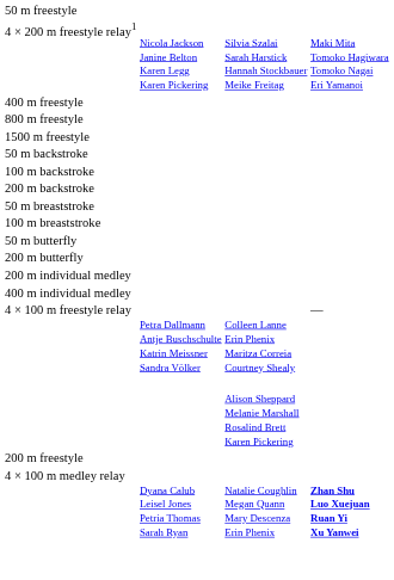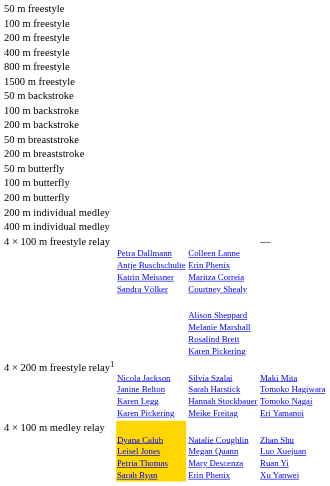+ row: 100 m freestyle
rows swapped: 200 m freestyle <-> 4 × 200 m freestyle relay1
- row: 100 m breaststroke
+ row: 200 m breaststroke
+ row: 100 m butterfly
4 × 100 m medley relay | column 2: no background -> gold background
4 × 100 m medley relay | column 4: bold -> normal
